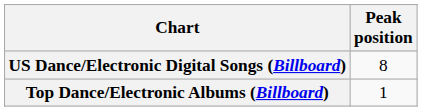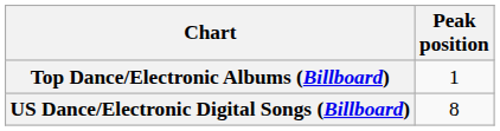rows swapped: US Dance/Electronic Digital Songs (Billboard) <-> Top Dance/Electronic Albums (Billboard)
